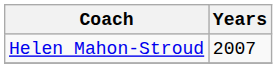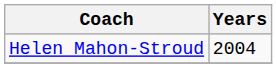Helen Mahon-Stroud | Years: 2007 -> 2004
